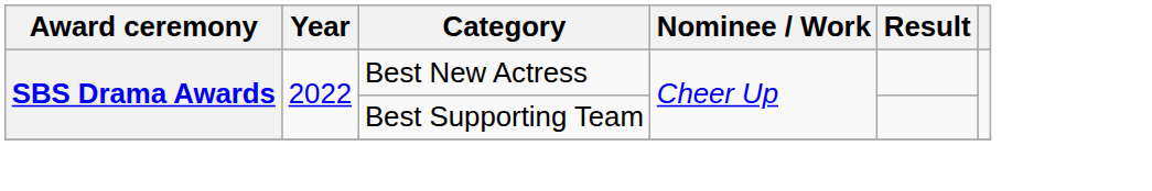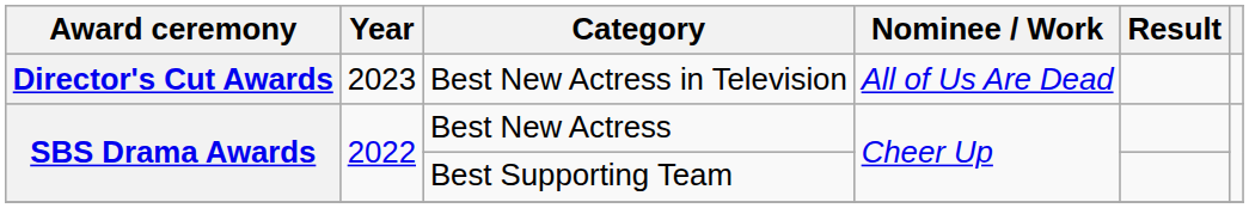+ row: Director's Cut Awards | 2023 | Best New Actress in Television | All of Us Are Dead
